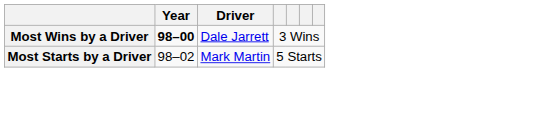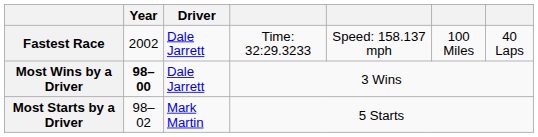+ row: Fastest Race | 2002 | Dale Jarrett | Time: 32:29.3233 | Speed: 158.137 mph | 100 Miles | 40 Laps
